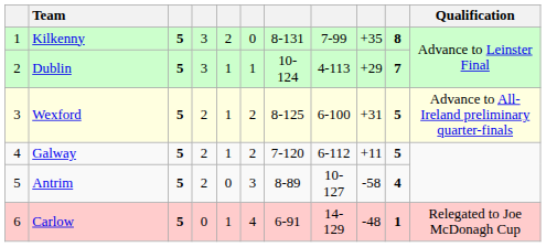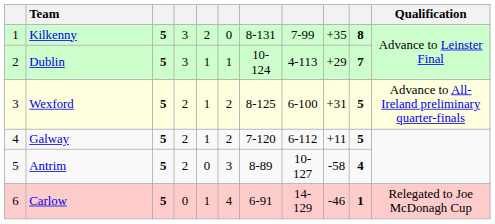Carlow | column 9: -48 -> -46
